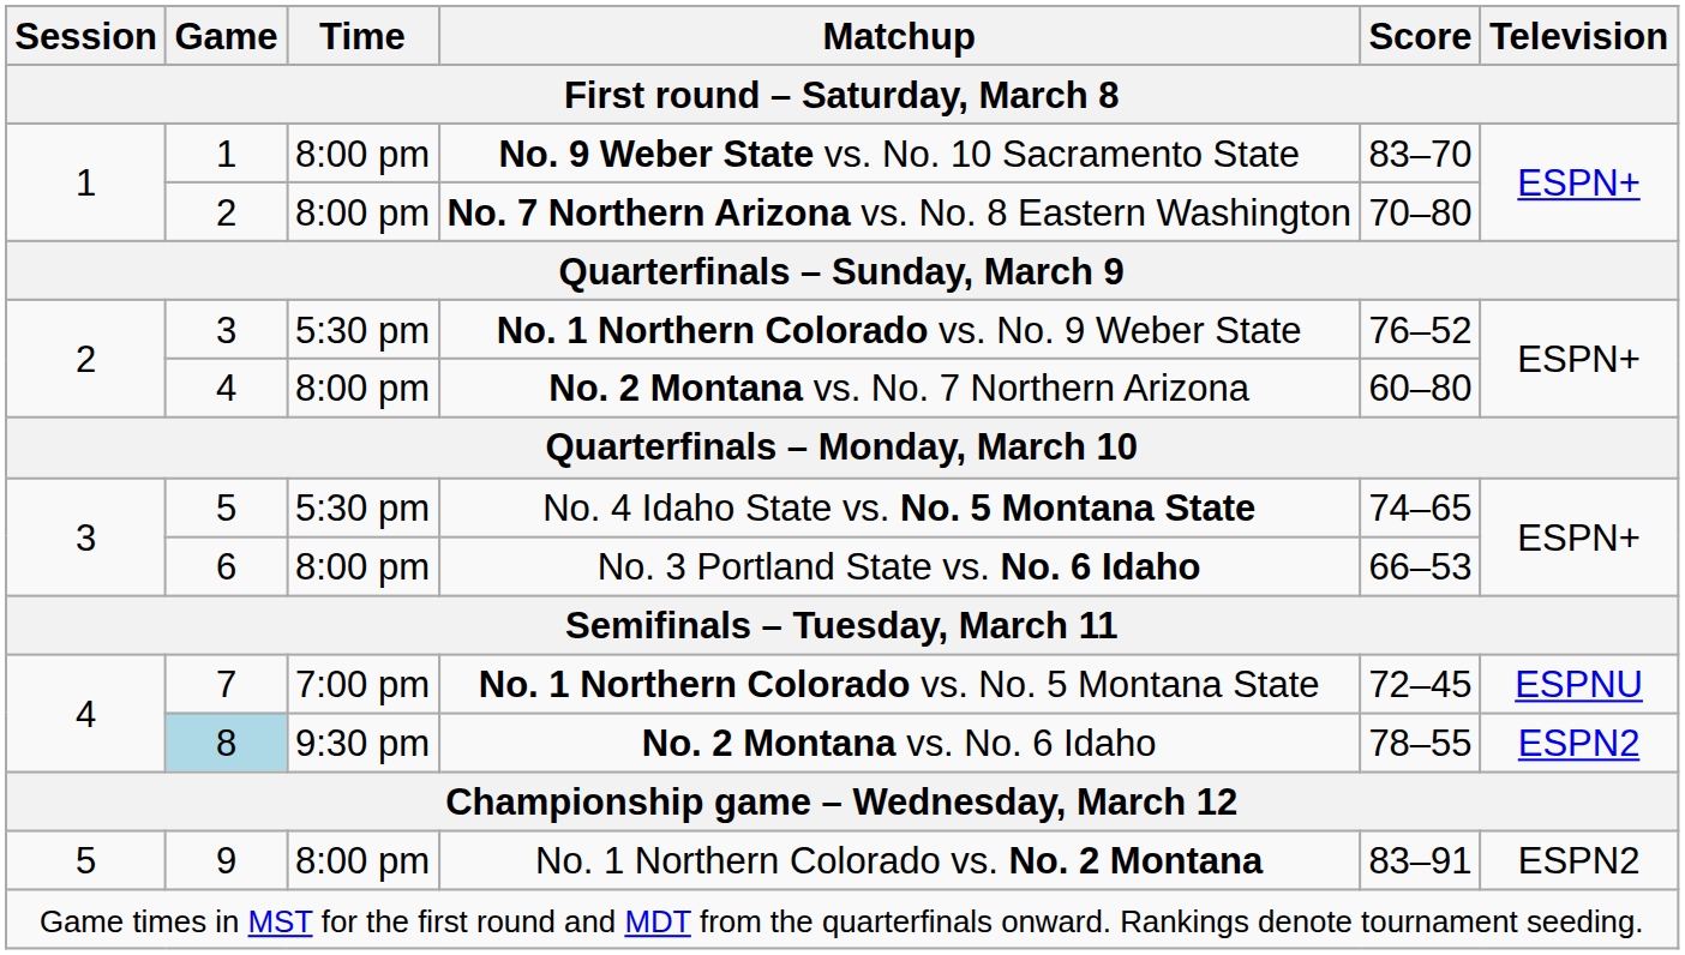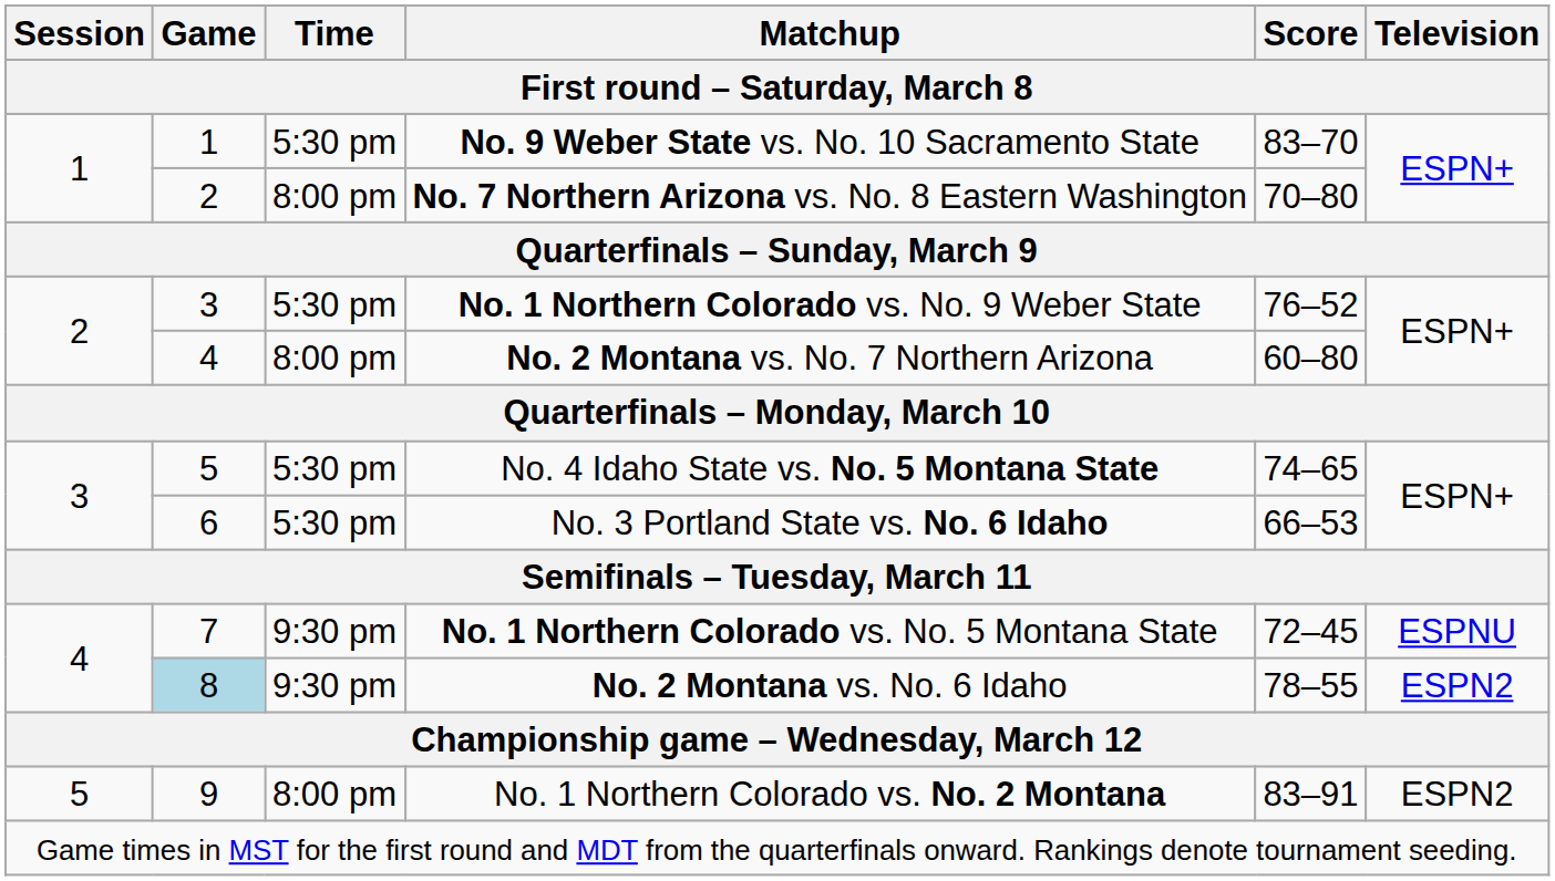No. 9 Weber State vs. No. 10 Sacramento State | Time: 8:00 pm -> 5:30 pm
No. 3 Portland State vs. No. 6 Idaho | Time: 8:00 pm -> 5:30 pm
No. 1 Northern Colorado vs. No. 5 Montana State | Time: 7:00 pm -> 9:30 pm
